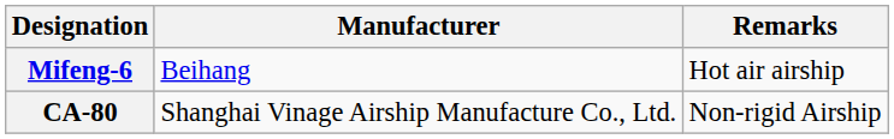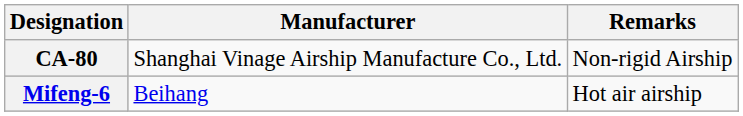rows swapped: Mifeng-6 <-> CA-80
